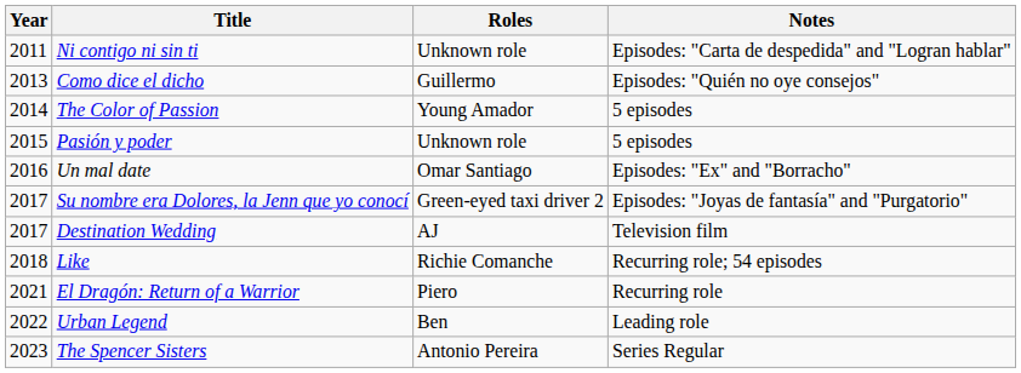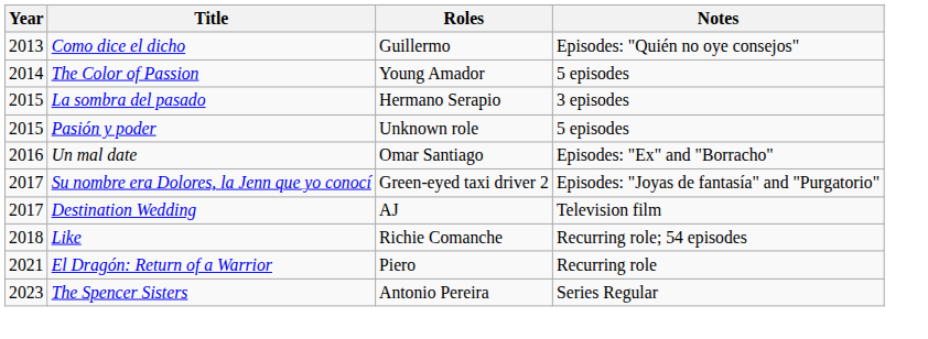- row: 2011 | Ni contigo ni sin ti | Unknown role | Episodes: "Carta de despedida" and "Logran hablar"
+ row: 2015 | La sombra del pasado | Hermano Serapio | 3 episodes
- row: 2022 | Urban Legend | Ben | Leading role
